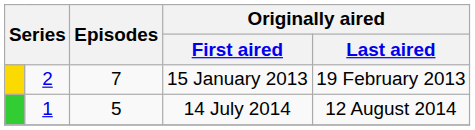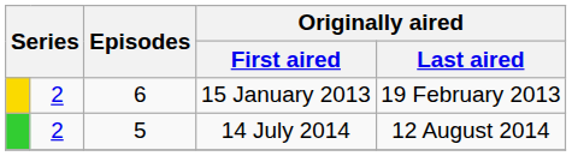15 January 2013 | Episodes: 7 -> 6
14 July 2014 | column 2: 1 -> 2
